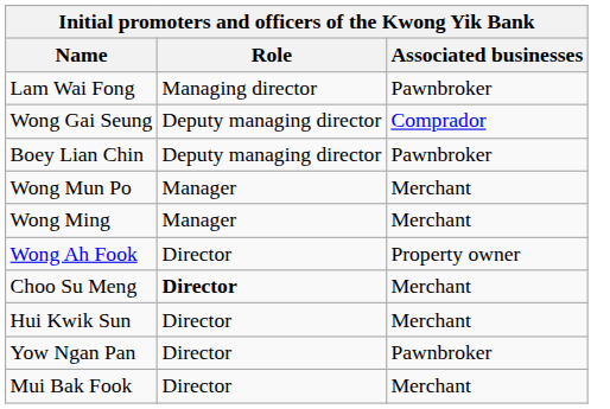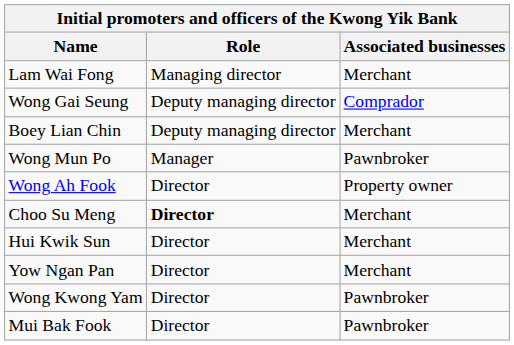Lam Wai Fong | Associated businesses: Pawnbroker -> Merchant
Boey Lian Chin | Associated businesses: Pawnbroker -> Merchant
Wong Mun Po | Associated businesses: Merchant -> Pawnbroker
- row: Wong Ming | Manager | Merchant
Yow Ngan Pan | Associated businesses: Pawnbroker -> Merchant
+ row: Wong Kwong Yam | Director | Pawnbroker
Mui Bak Fook | Associated businesses: Merchant -> Pawnbroker
